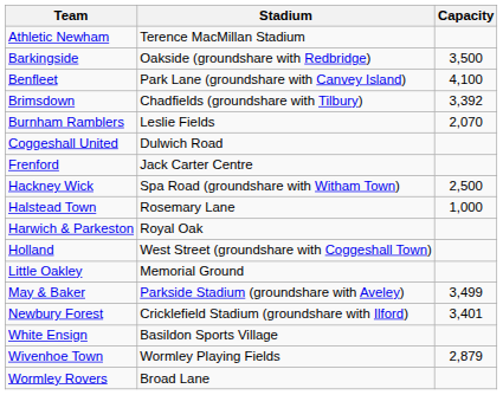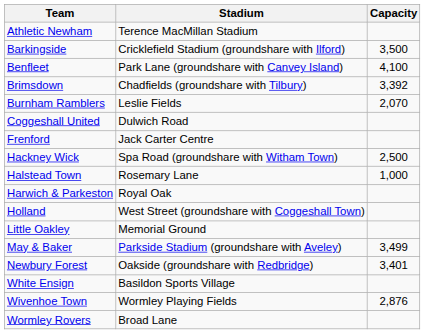Barkingside | Stadium: Oakside (groundshare with Redbridge) -> Cricklefield Stadium (groundshare with Ilford)
Newbury Forest | Stadium: Cricklefield Stadium (groundshare with Ilford) -> Oakside (groundshare with Redbridge)
Wivenhoe Town | Capacity: 2,879 -> 2,876
